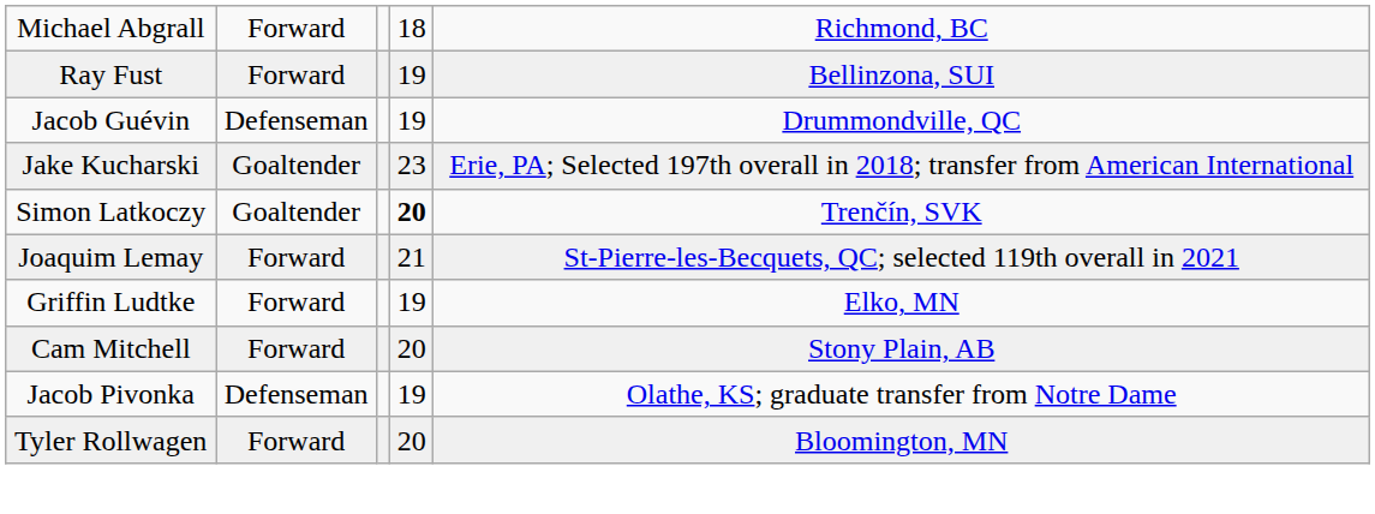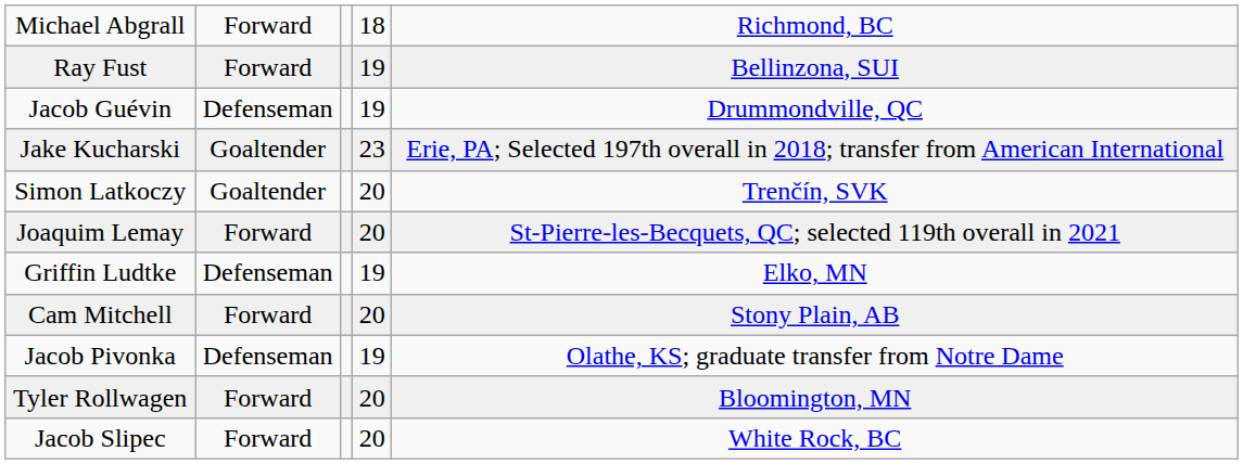Simon Latkoczy | column 4: bold -> normal
Joaquim Lemay | column 4: 21 -> 20
Griffin Ludtke | column 2: Forward -> Defenseman
+ row: Jacob Slipec | Forward | 20 | White Rock, BC
